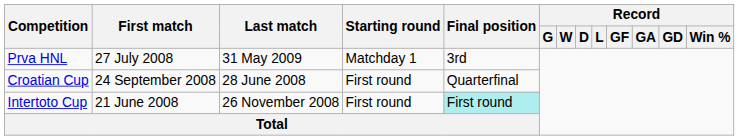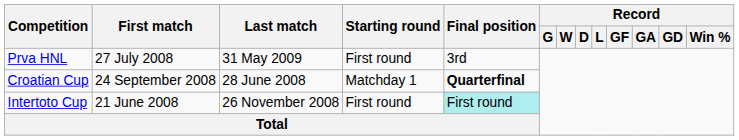Prva HNL | Starting round: Matchday 1 -> First round
Croatian Cup | Starting round: First round -> Matchday 1
Croatian Cup | Final position: normal -> bold
